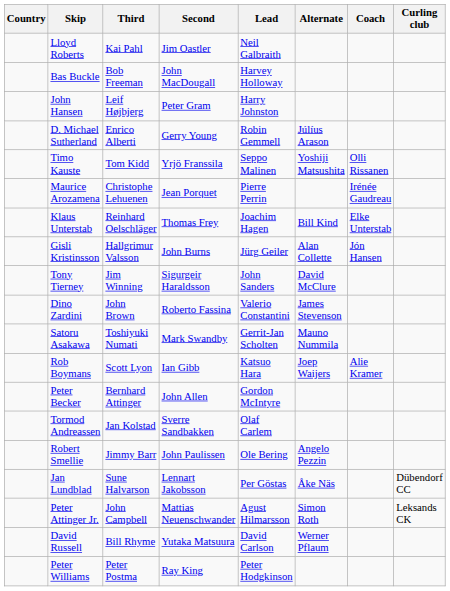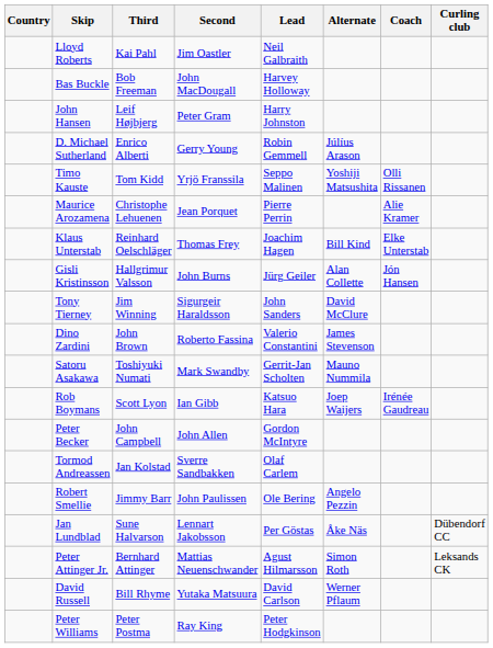Maurice Arozamena | Coach: Irénée Gaudreau -> Alie Kramer
Rob Boymans | Coach: Alie Kramer -> Irénée Gaudreau
Peter Becker | Third: Bernhard Attinger -> John Campbell
Peter Attinger Jr. | Third: John Campbell -> Bernhard Attinger
